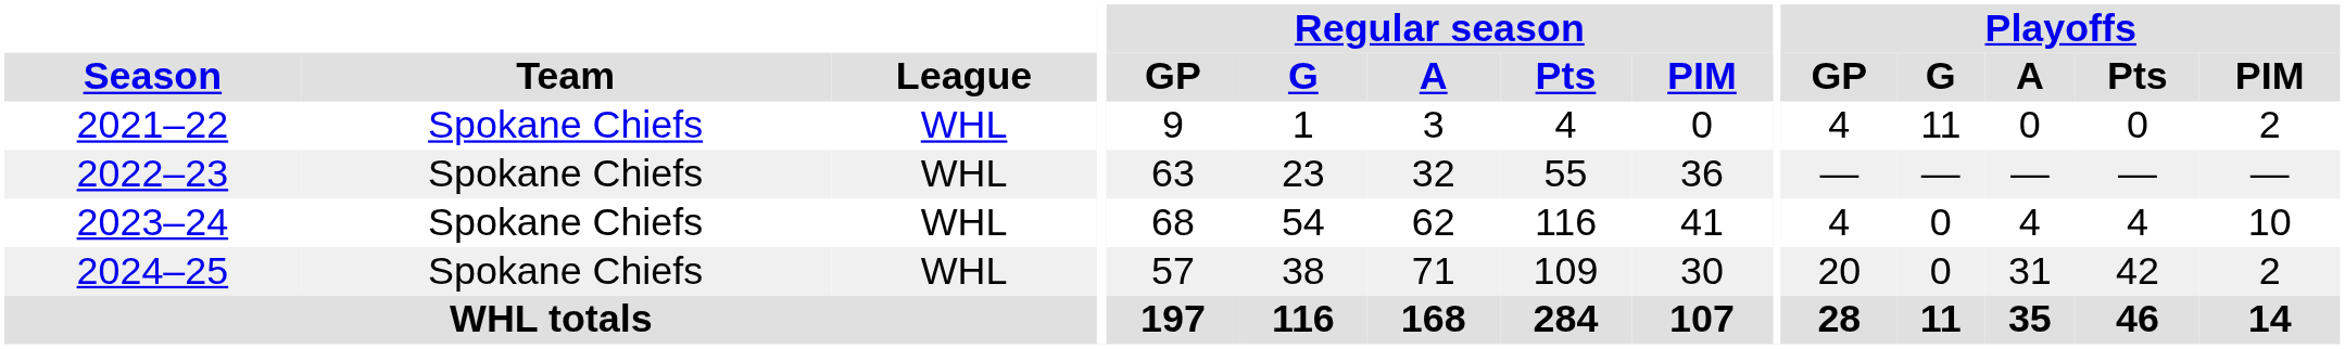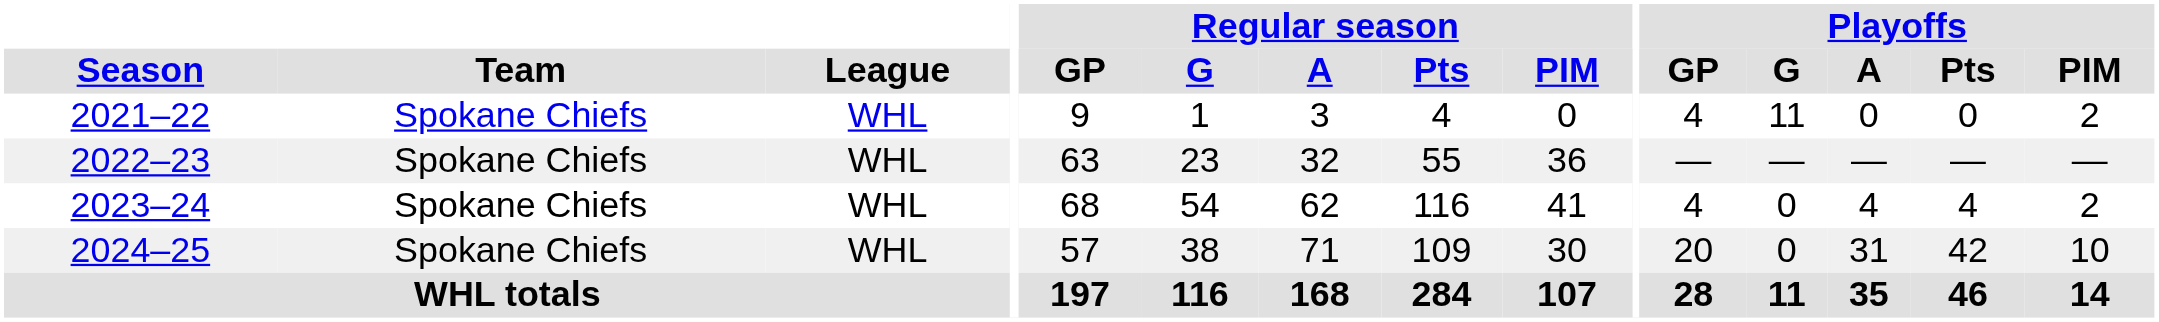2023–24 | Playoffs / PIM: 10 -> 2
2024–25 | Playoffs / PIM: 2 -> 10
